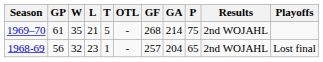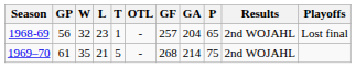rows swapped: 1968-69 <-> 1969–70
